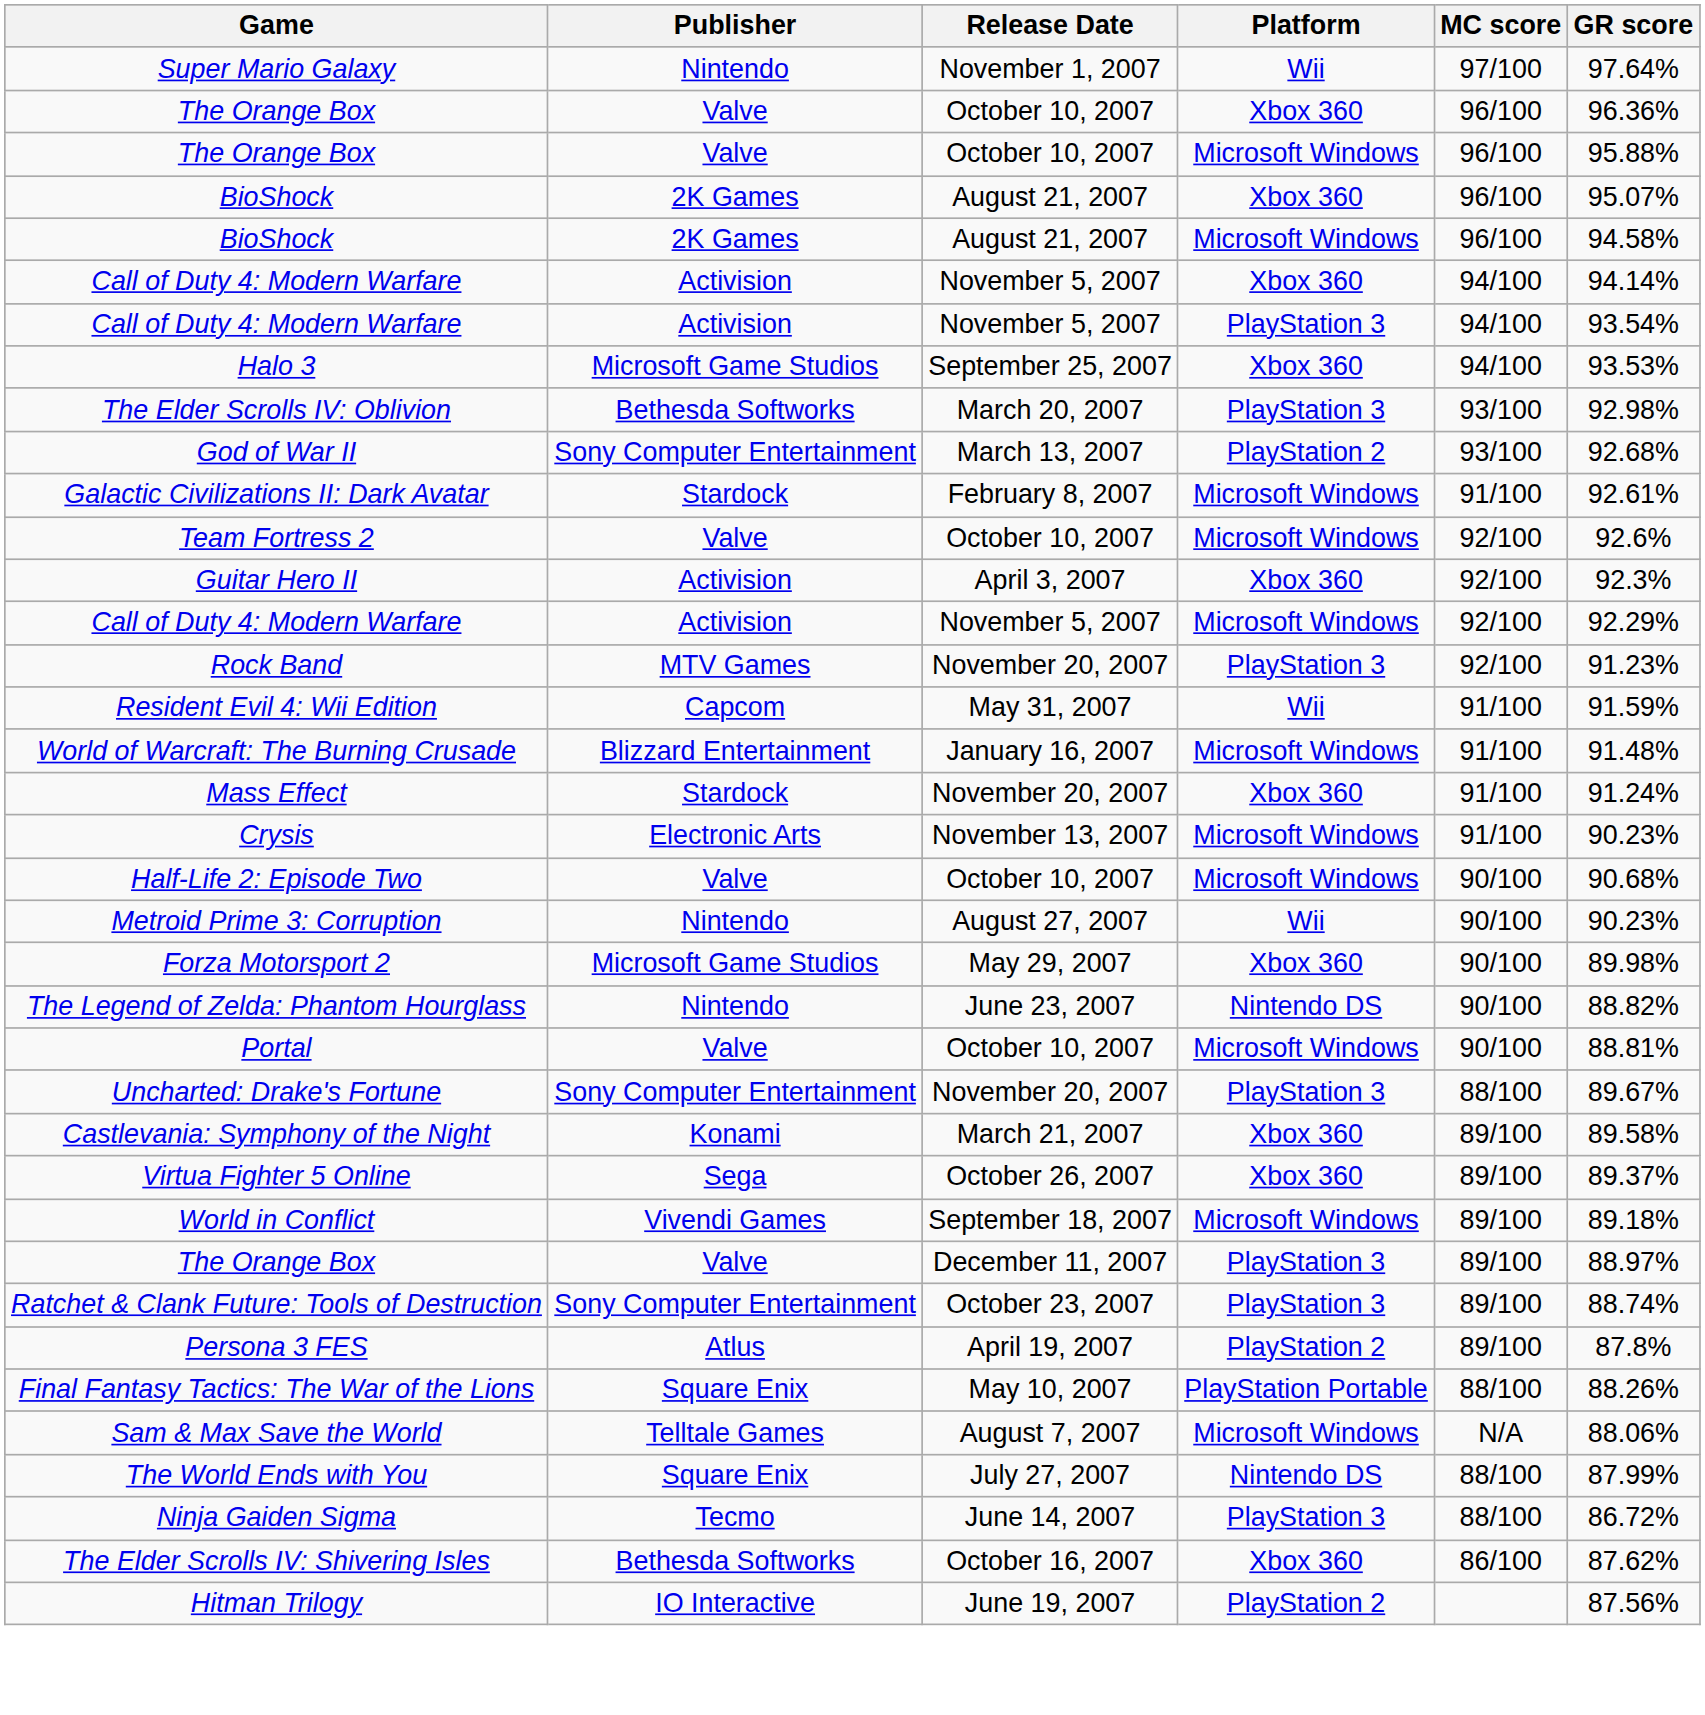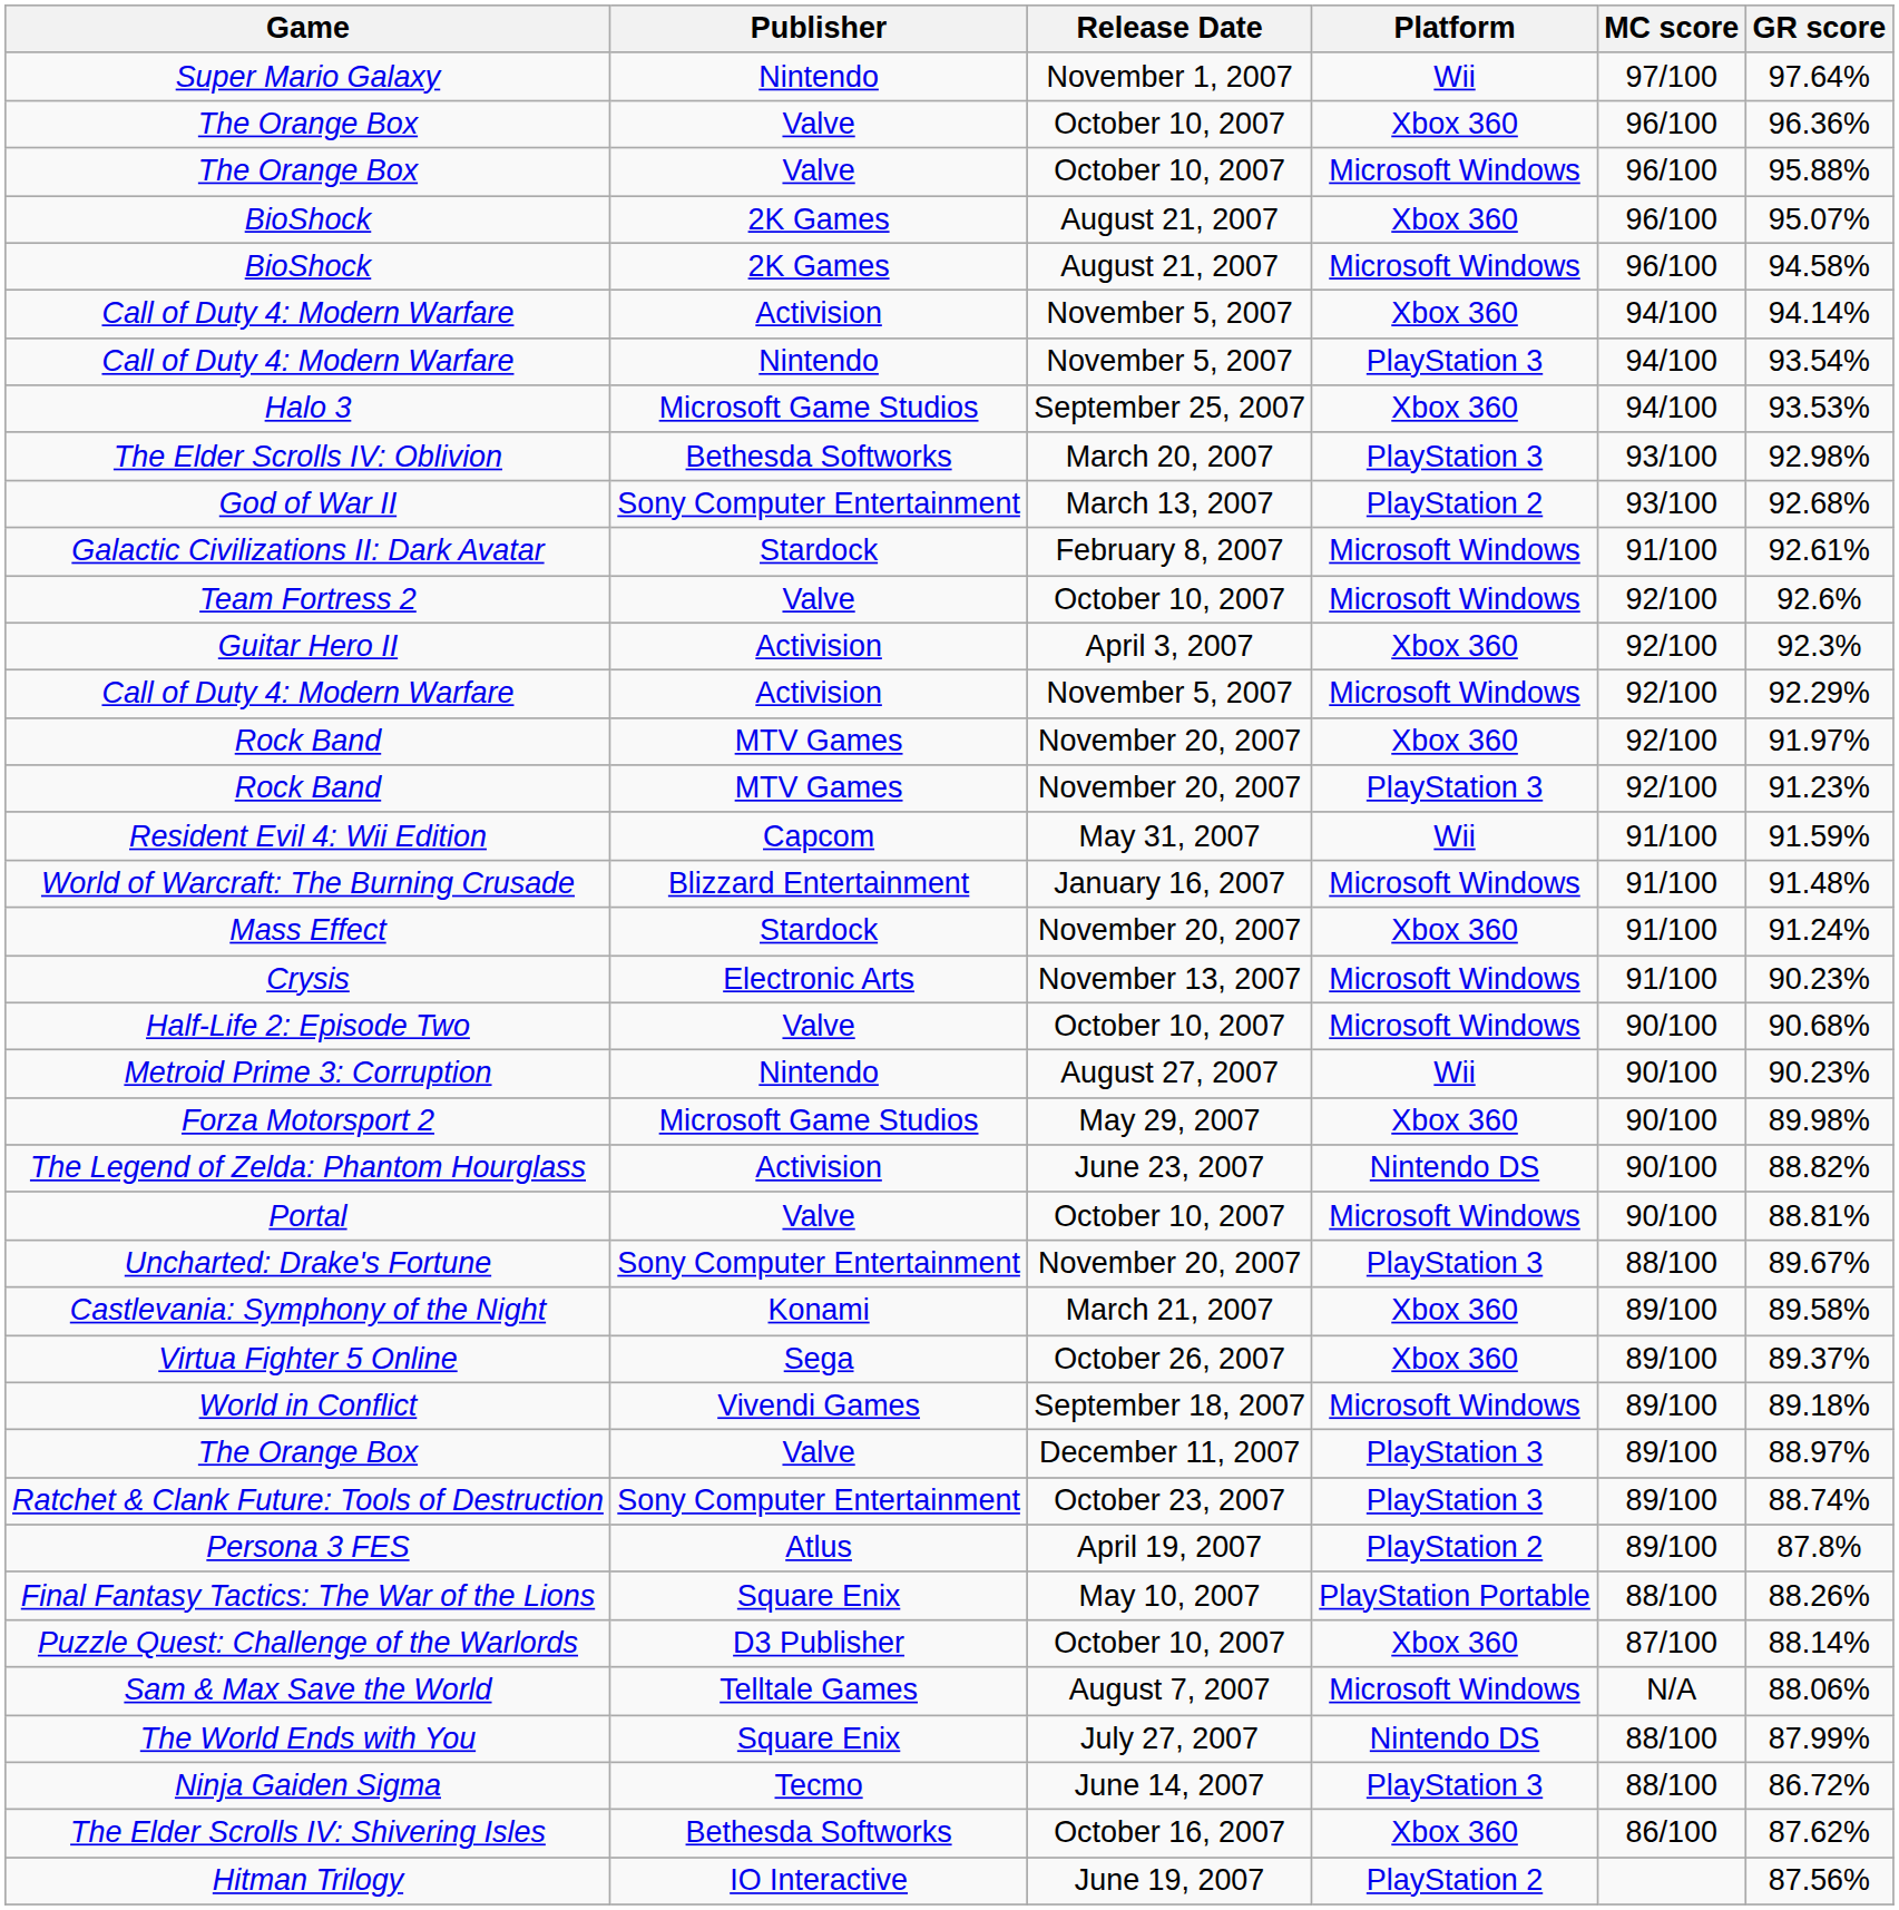Call of Duty 4: Modern Warfare / PlayStation 3 | Publisher: Activision -> Nintendo
+ row: Rock Band | MTV Games | November 20, 2007 | Xbox 360 | 92/100 | 91.97%
The Legend of Zelda: Phantom Hourglass | Publisher: Nintendo -> Activision
+ row: Puzzle Quest: Challenge of the Warlords | D3 Publisher | October 10, 2007 | Xbox 360 | 87/100 | 88.14%
